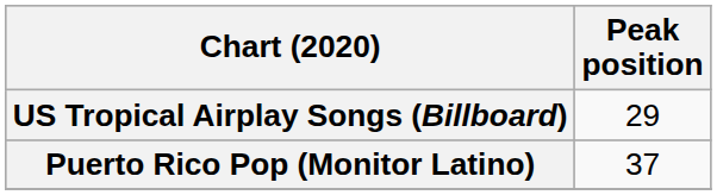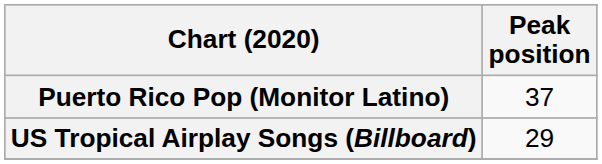rows swapped: Puerto Rico Pop (Monitor Latino) <-> US Tropical Airplay Songs (Billboard)
